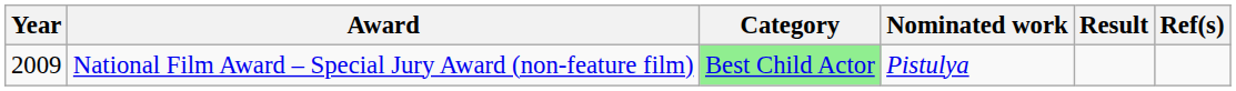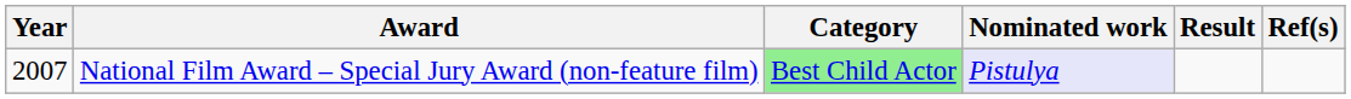National Film Award – Special Jury Award (non-feature film) | Year: 2009 -> 2007
National Film Award – Special Jury Award (non-feature film) | Nominated work: no background -> lavender background
